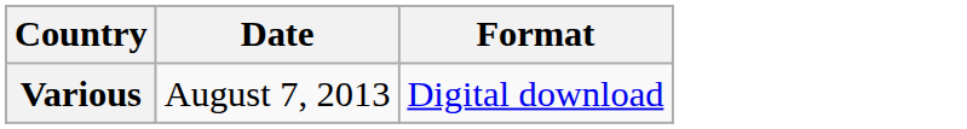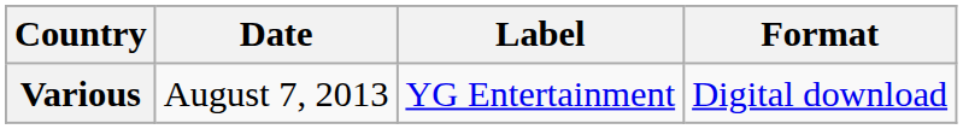+ column: Label | YG Entertainment
